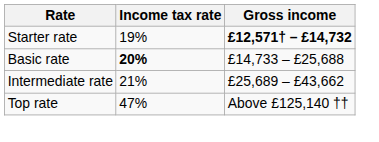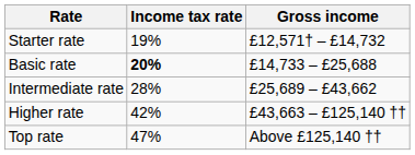Starter rate | Gross income: bold -> normal
Intermediate rate | Income tax rate: 21% -> 28%
+ row: Higher rate | 42% | £43,663 – £125,140 ††
